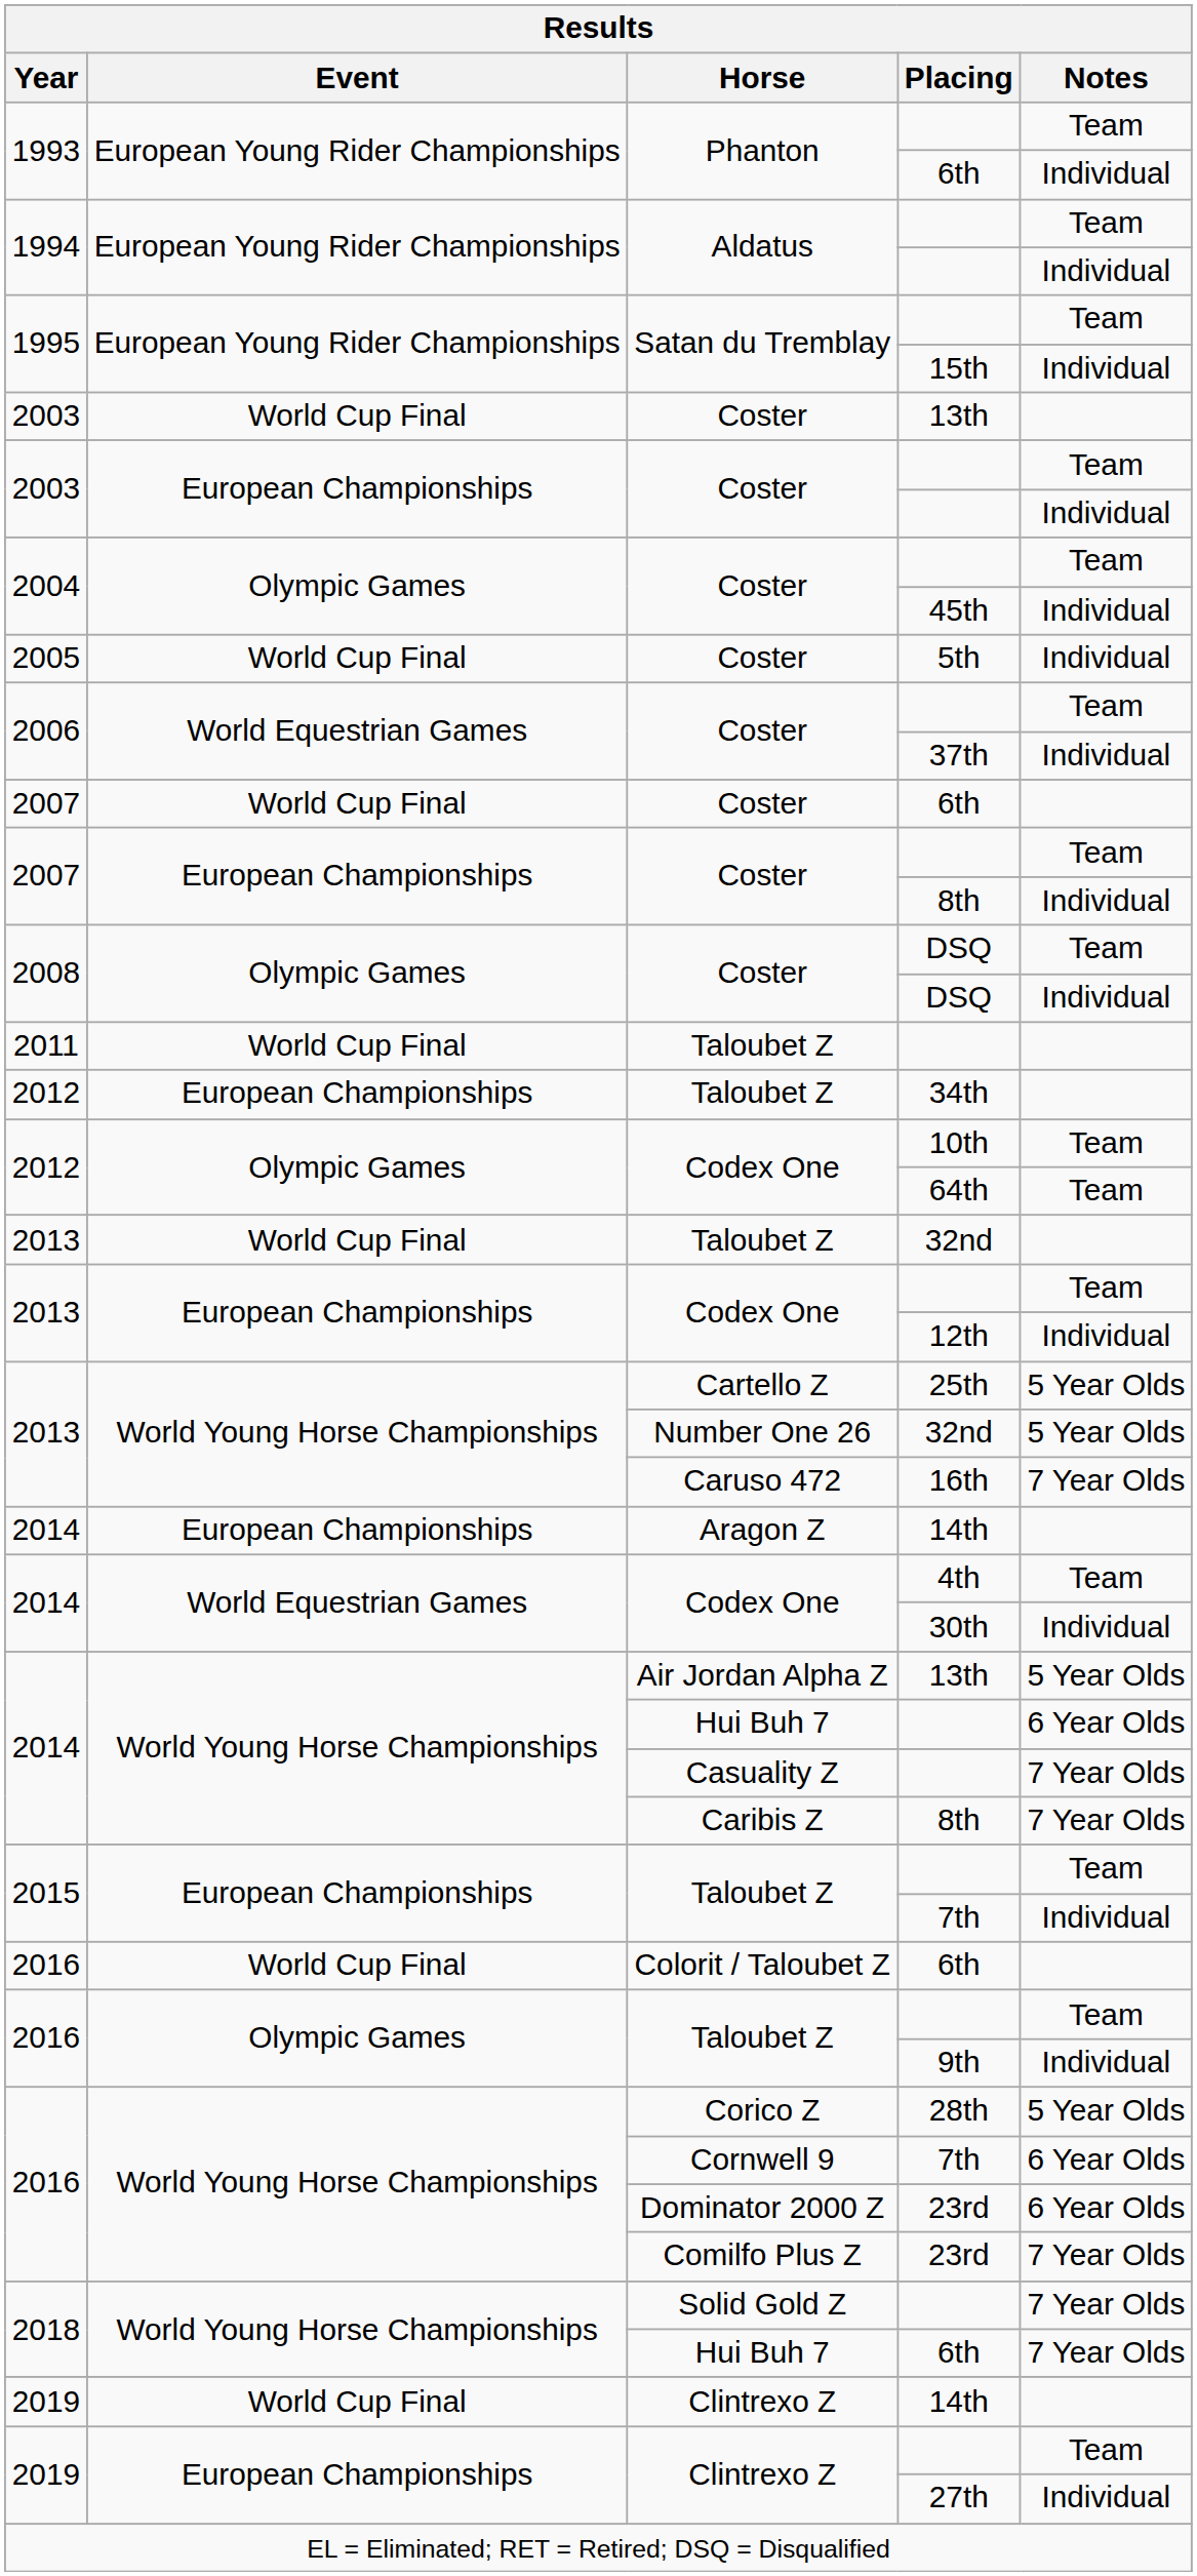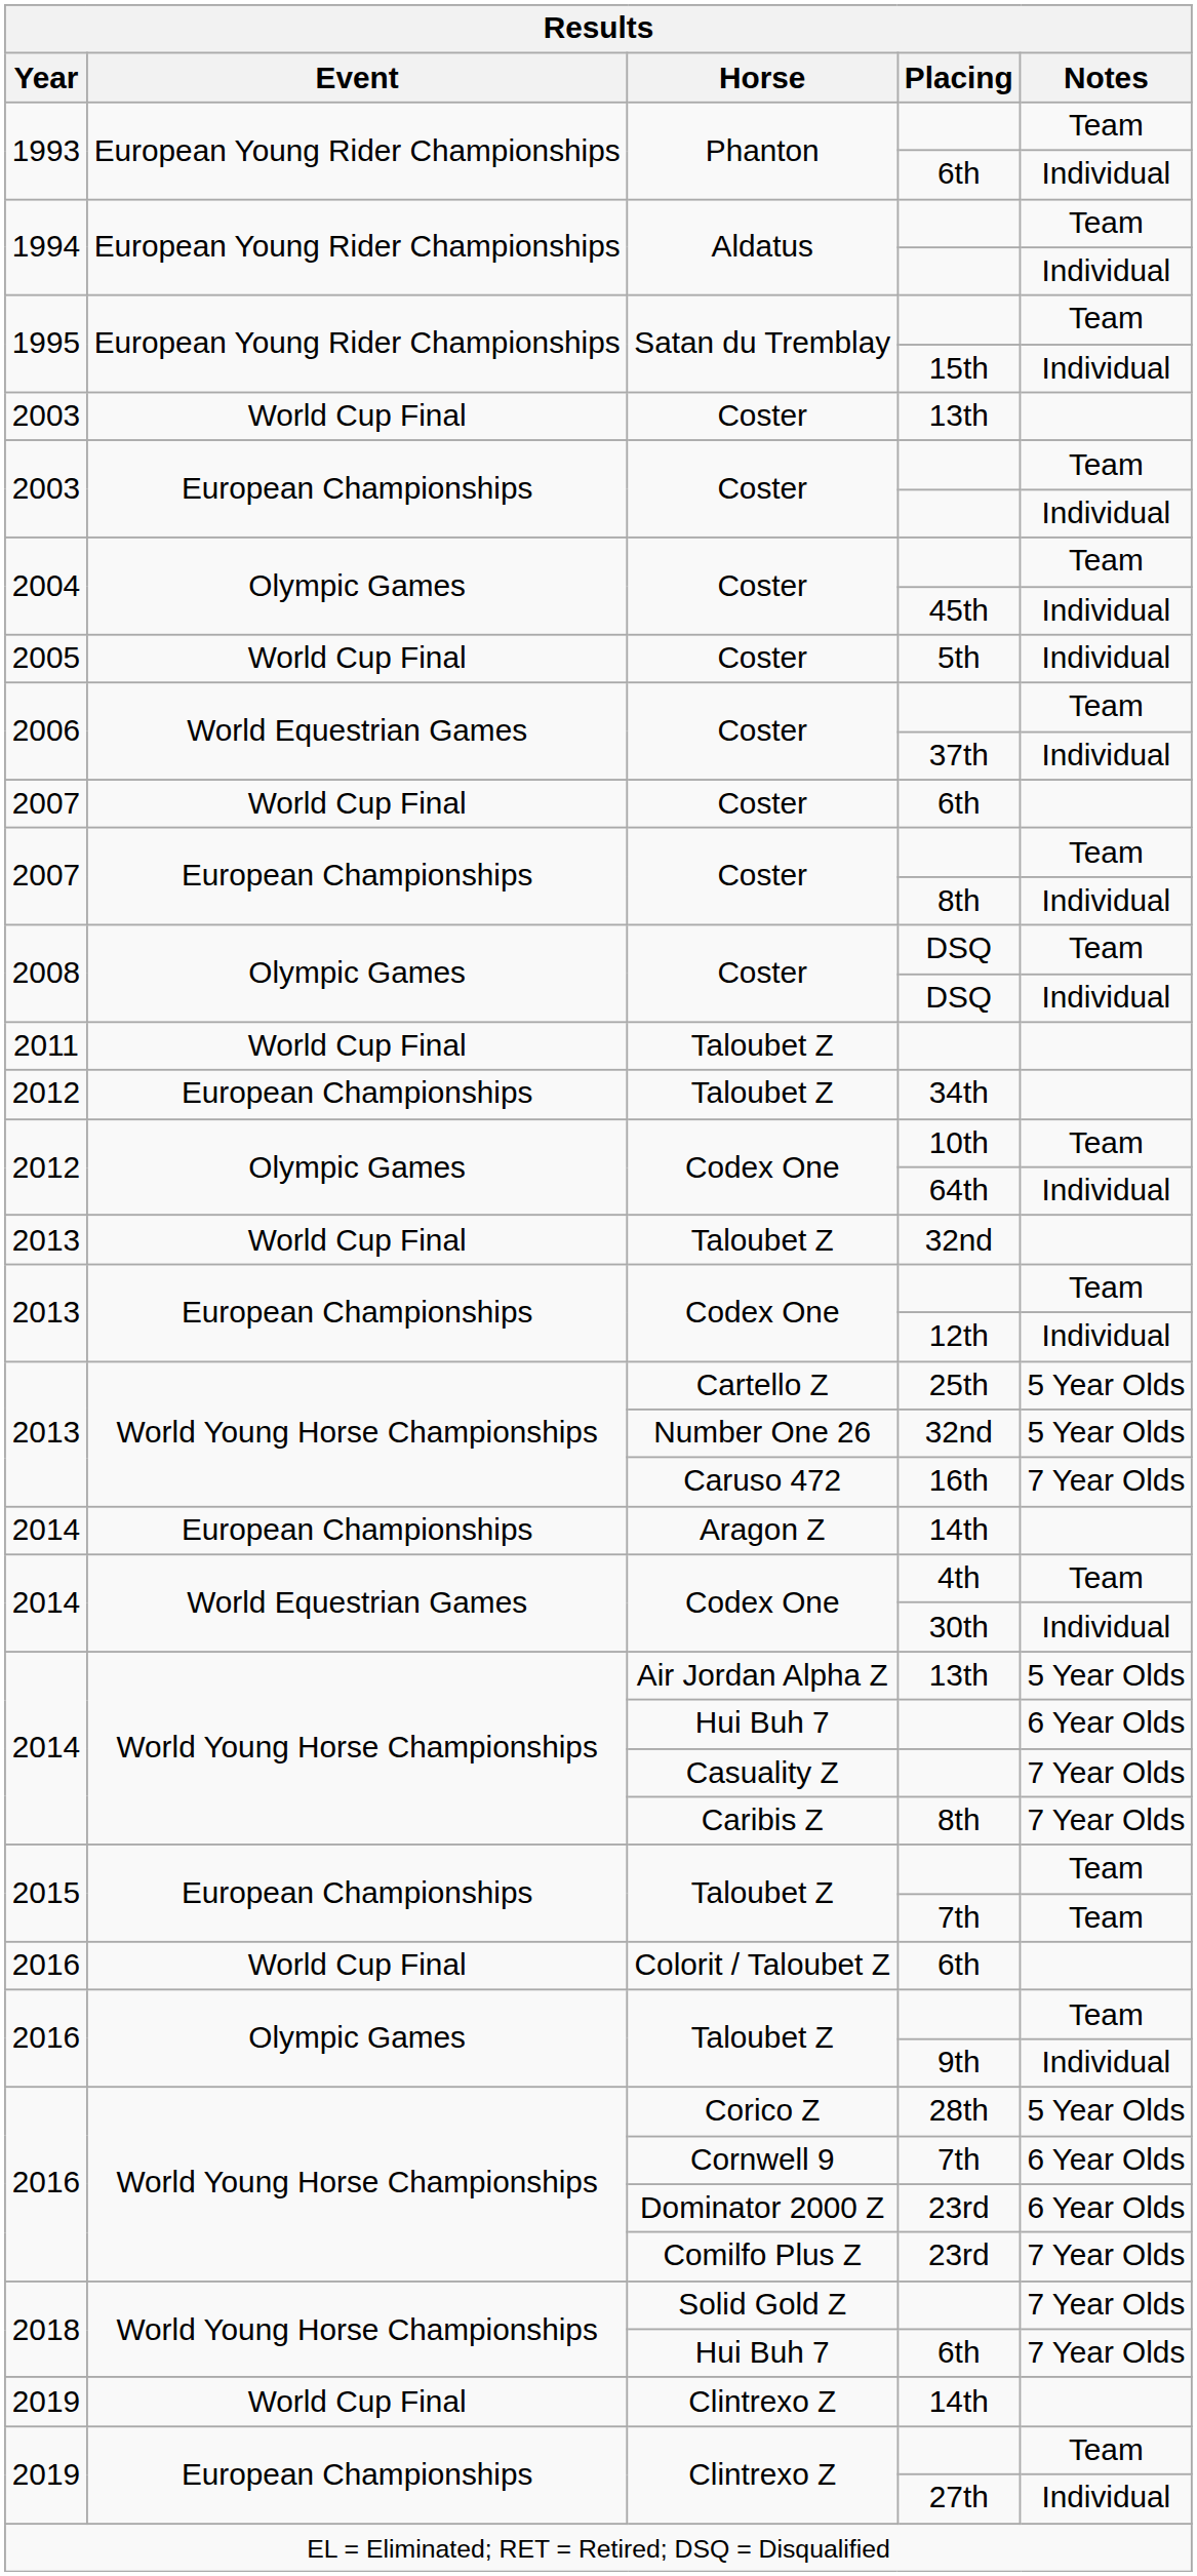64th | Notes: Team -> Individual
2015 / 7th | Notes: Individual -> Team
